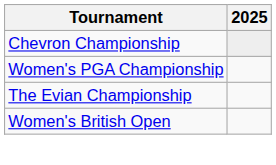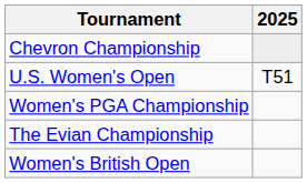+ row: U.S. Women's Open | T51
